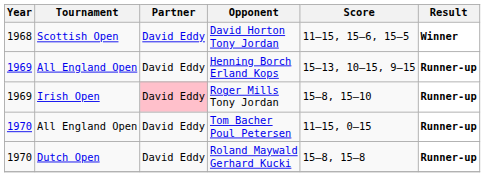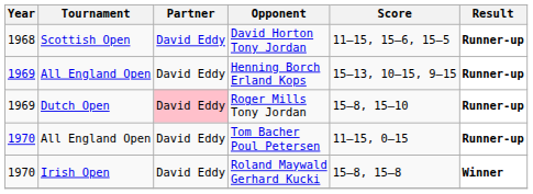David Horton Tony Jordan | Result: Winner -> Runner-up
Roger Mills Tony Jordan | Tournament: Irish Open -> Dutch Open
Roland Maywald Gerhard Kucki | Tournament: Dutch Open -> Irish Open
Roland Maywald Gerhard Kucki | Result: Runner-up -> Winner
